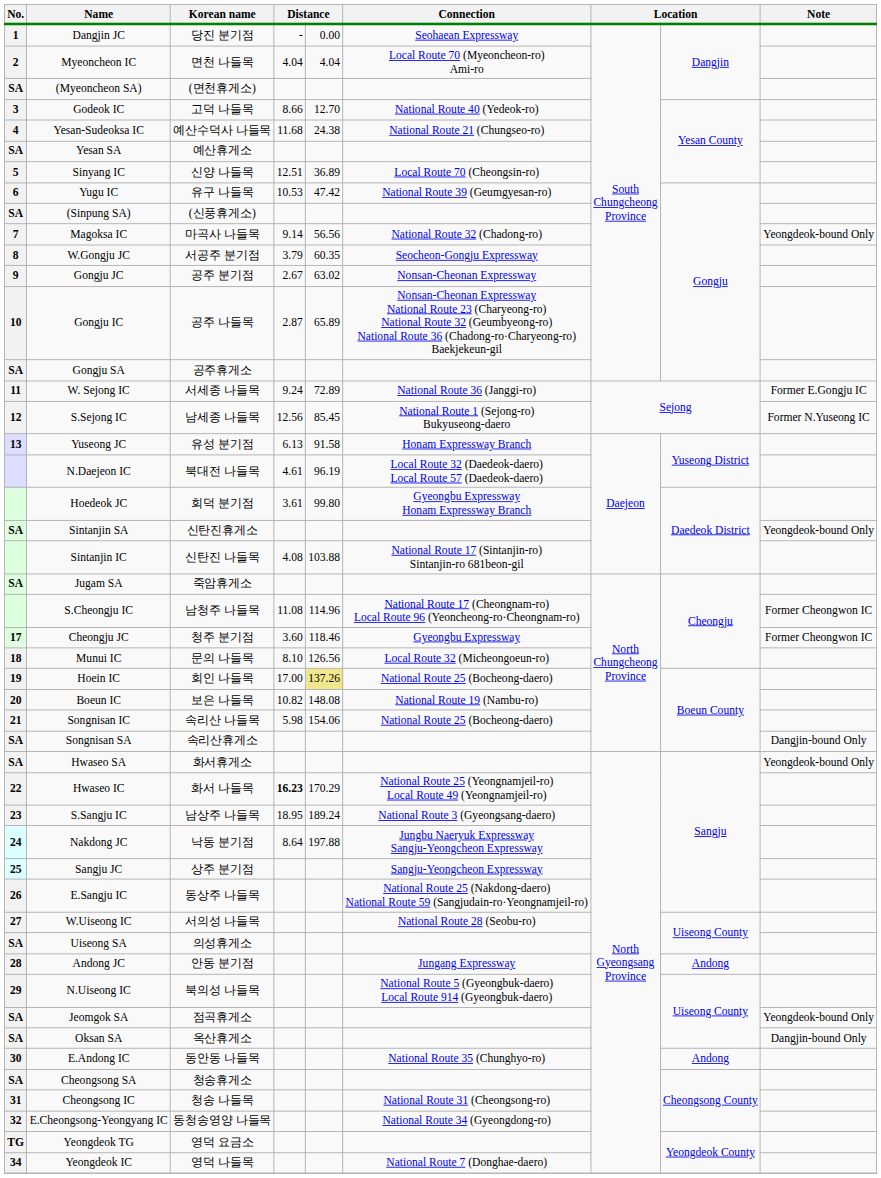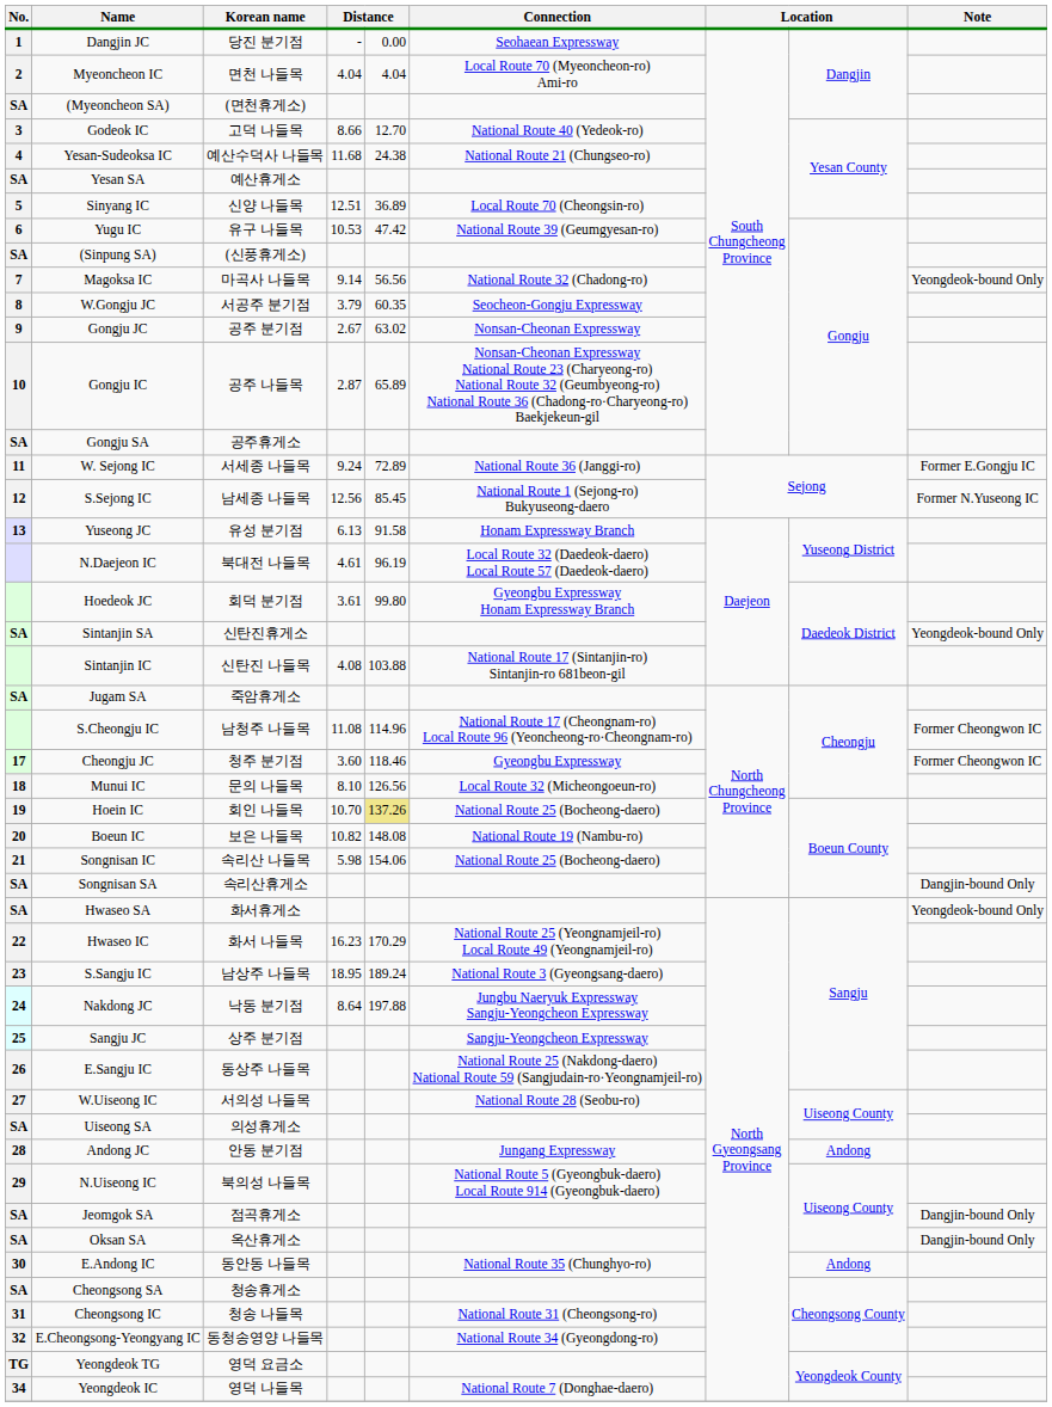Hoein IC | column 4: 17.00 -> 10.70
Hwaseo IC | column 4: bold -> normal
Jeomgok SA | Note: Yeongdeok-bound Only -> Dangjin-bound Only
